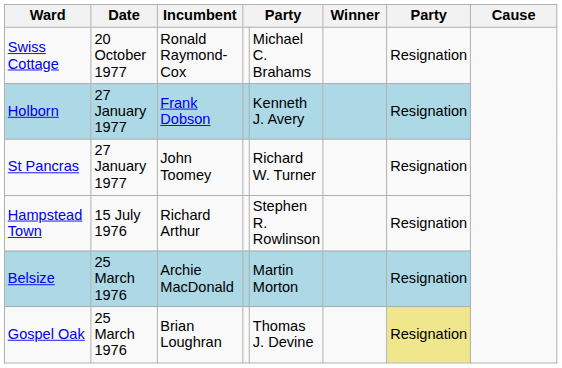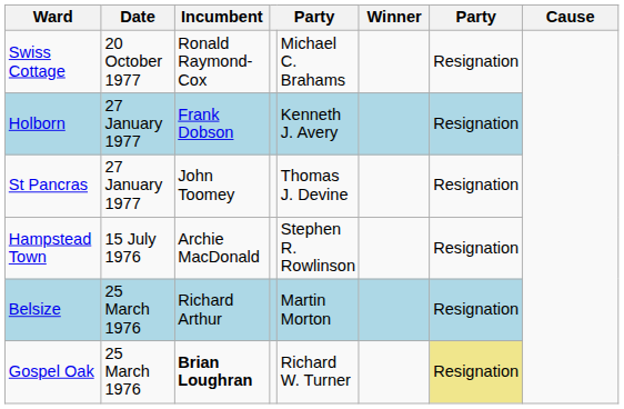St Pancras | column 5: Richard W. Turner -> Thomas J. Devine
Hampstead Town | Incumbent: Richard Arthur -> Archie MacDonald
Belsize | Incumbent: Archie MacDonald -> Richard Arthur
Gospel Oak | Incumbent: normal -> bold
Gospel Oak | column 5: Thomas J. Devine -> Richard W. Turner
